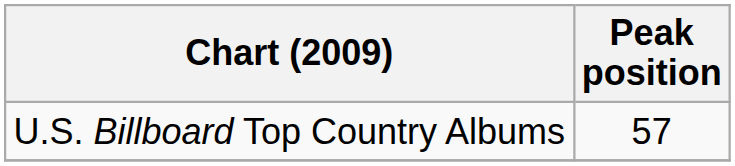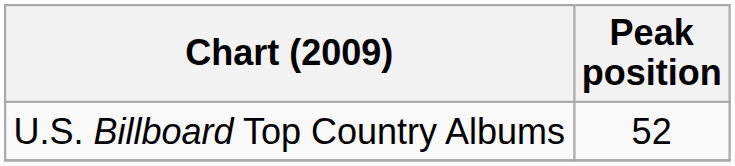U.S. Billboard Top Country Albums | Peak position: 57 -> 52
